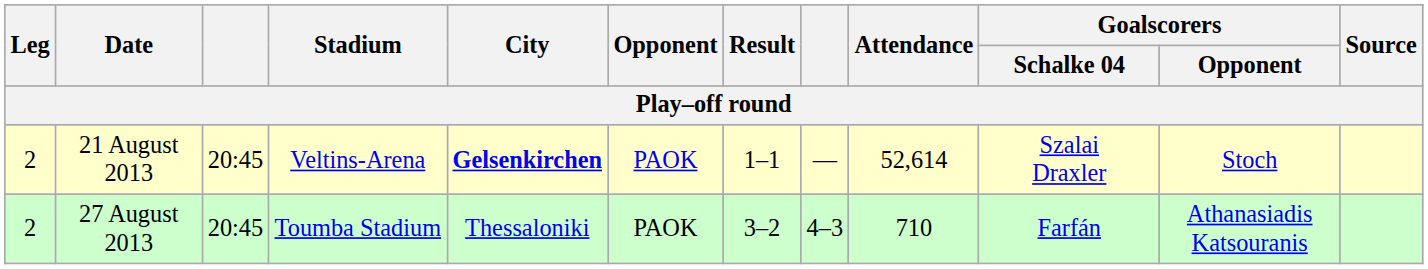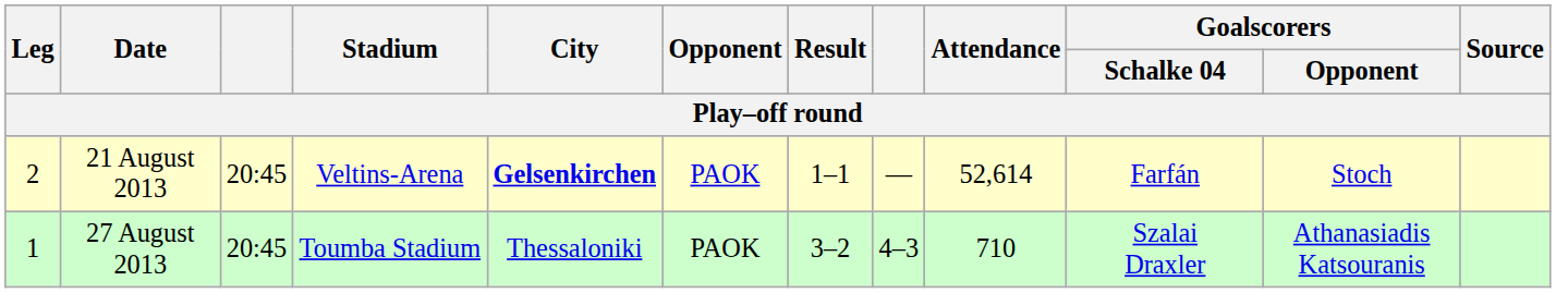21 August 2013 | Goalscorers / Schalke 04: Szalai Draxler -> Farfán
27 August 2013 | Leg: 2 -> 1
27 August 2013 | Goalscorers / Schalke 04: Farfán -> Szalai Draxler
